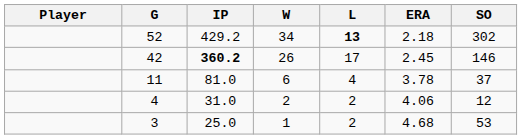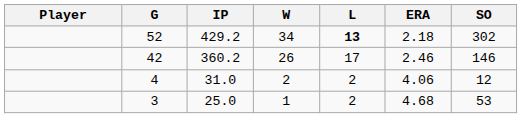42 | IP: bold -> normal
42 | ERA: 2.45 -> 2.46
- row: 11 | 81.0 | 6 | 4 | 3.78 | 37
